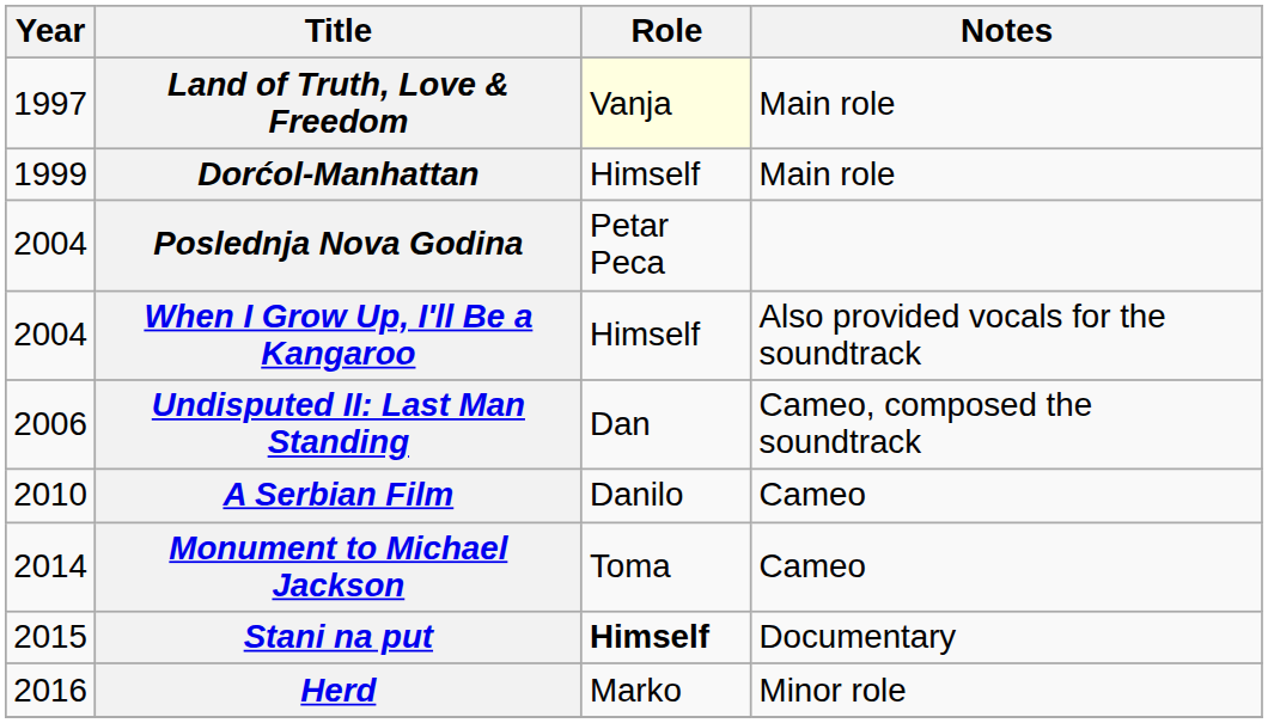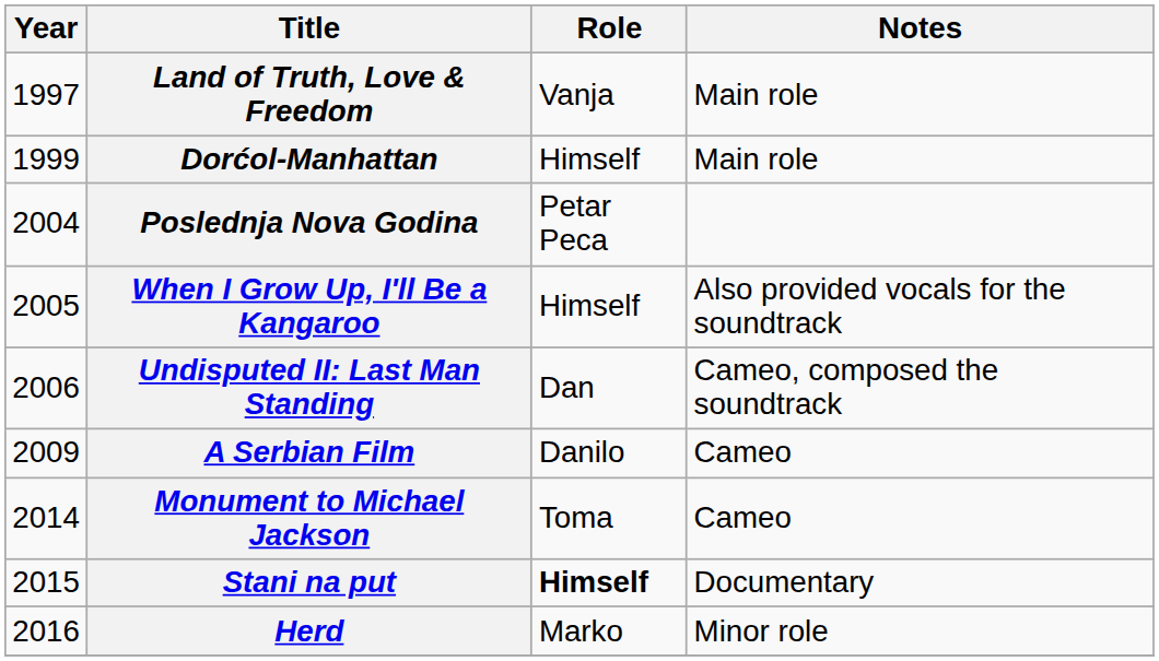Land of Truth, Love & Freedom | Role: lightyellow background -> no background
When I Grow Up, I'll Be a Kangaroo | Year: 2004 -> 2005
A Serbian Film | Year: 2010 -> 2009
